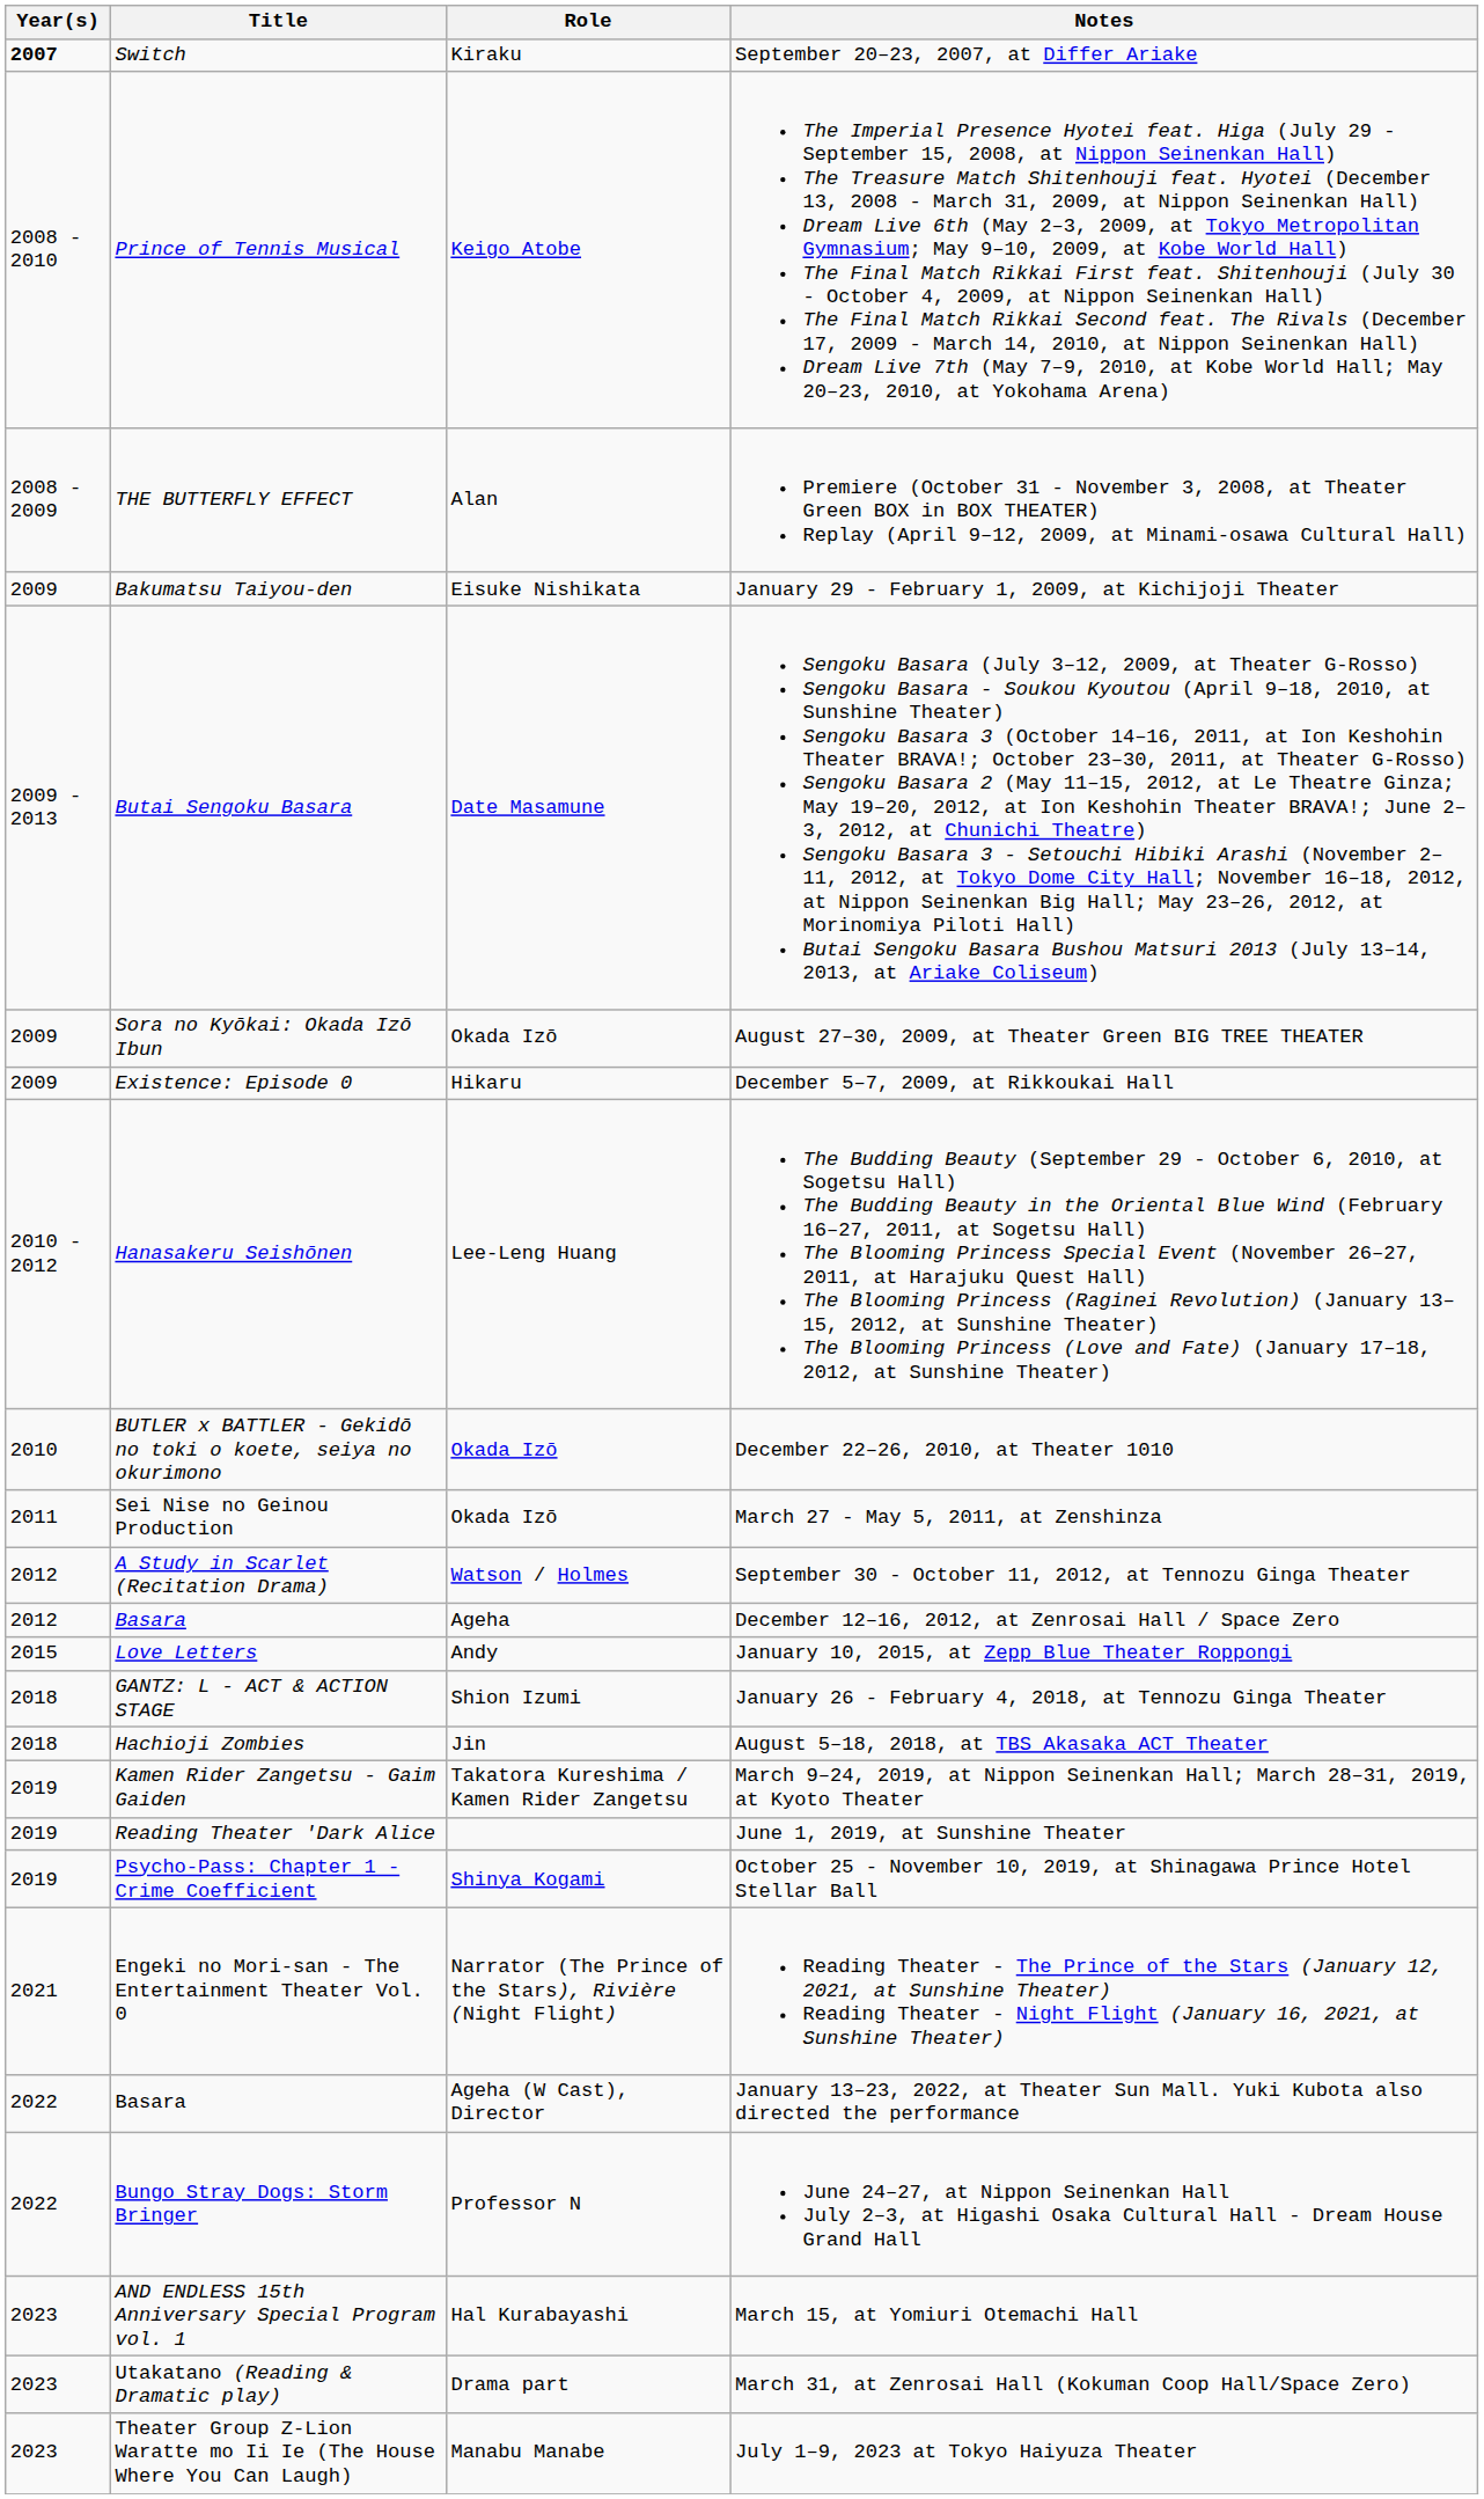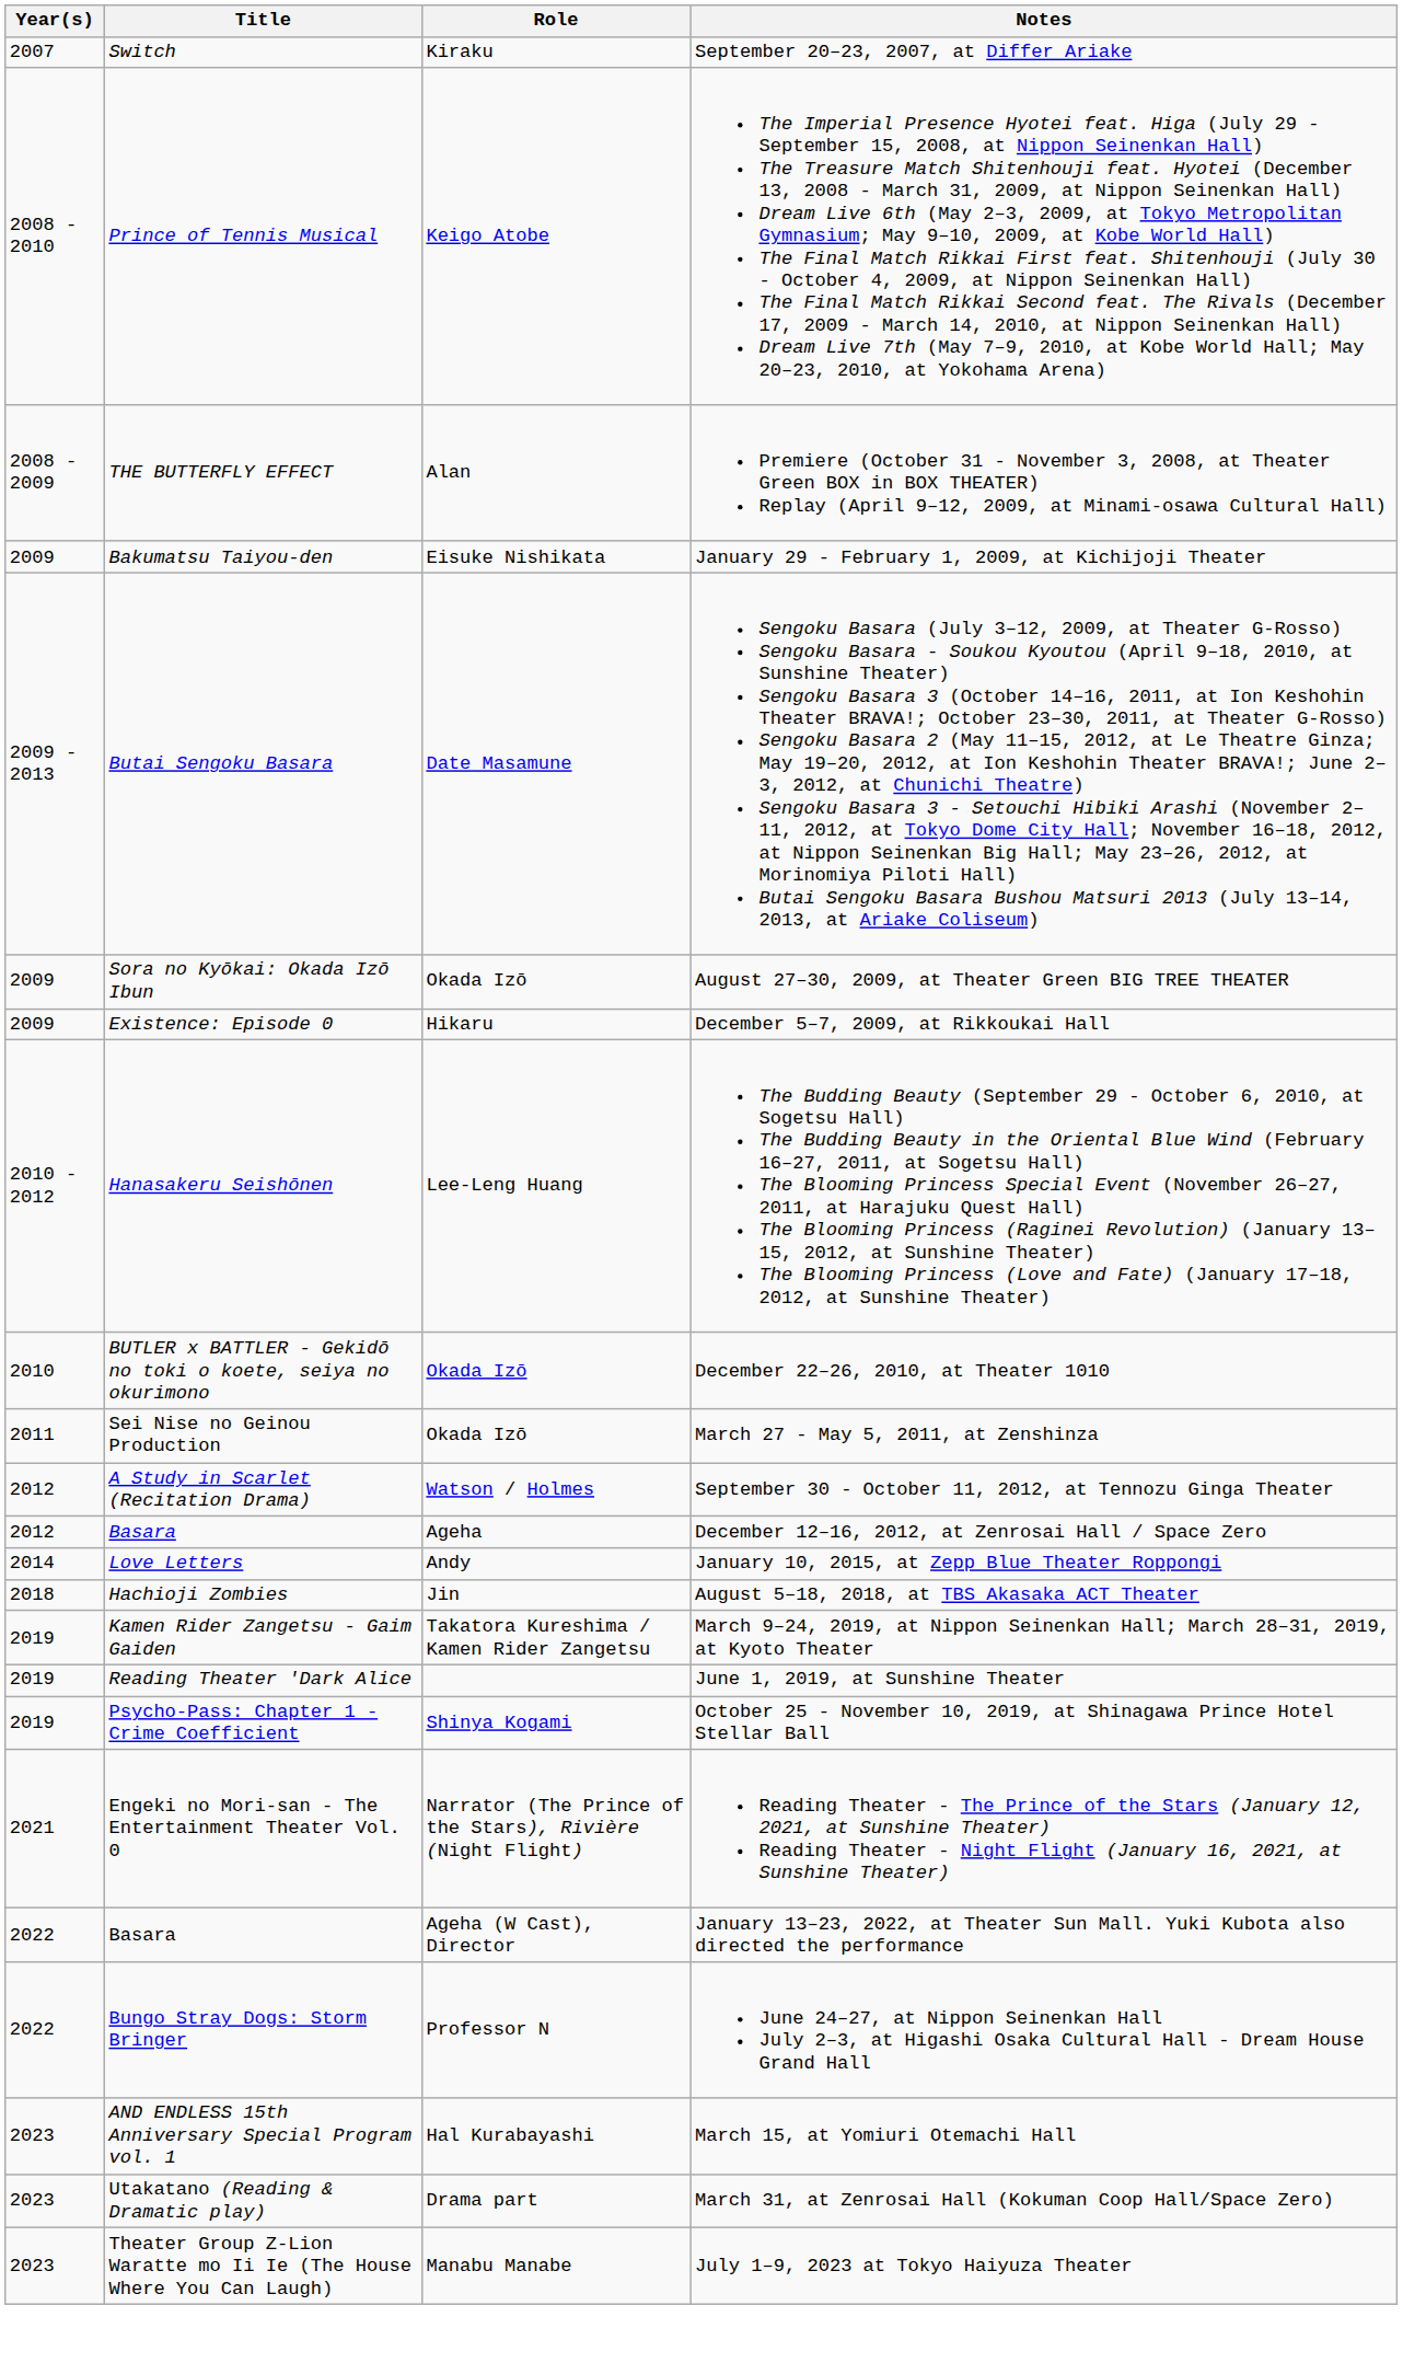September 20–23, 2007, at Differ Ariake | Year(s): bold -> normal
January 10, 2015, at Zepp Blue Theater Roppongi | Year(s): 2015 -> 2014
- row: 2018 | GANTZ: L - ACT & ACTION STAGE | Shion Izumi | January 26 - February 4, 2018, at Tennozu Ginga Theater
